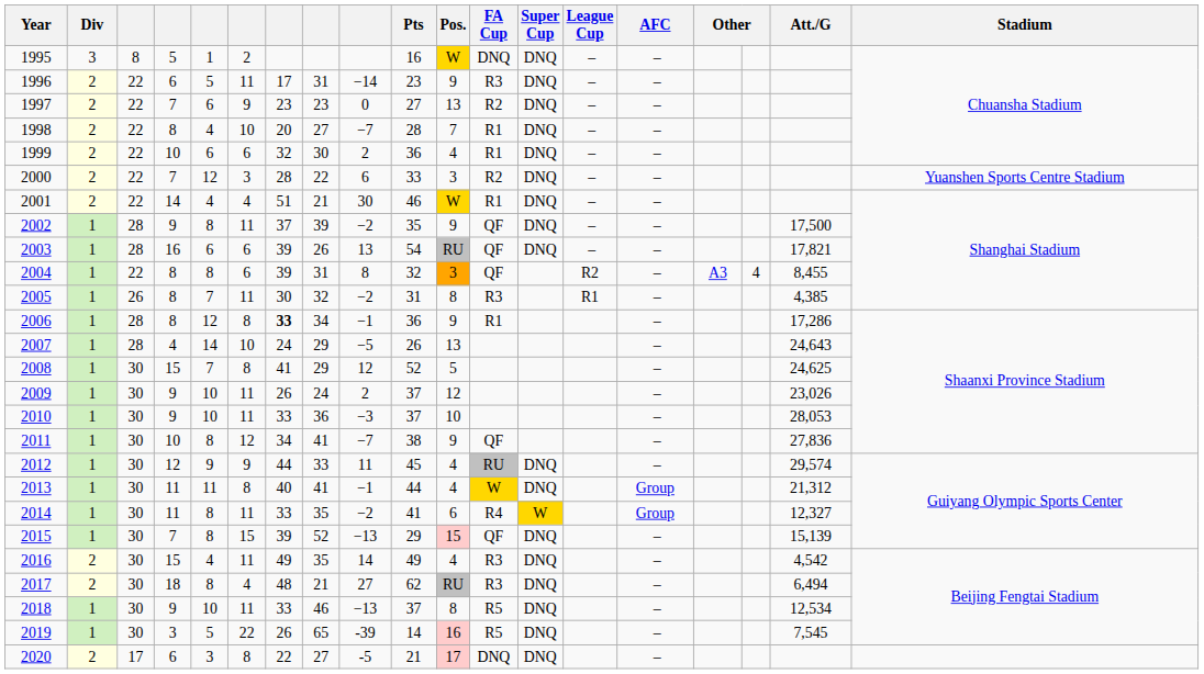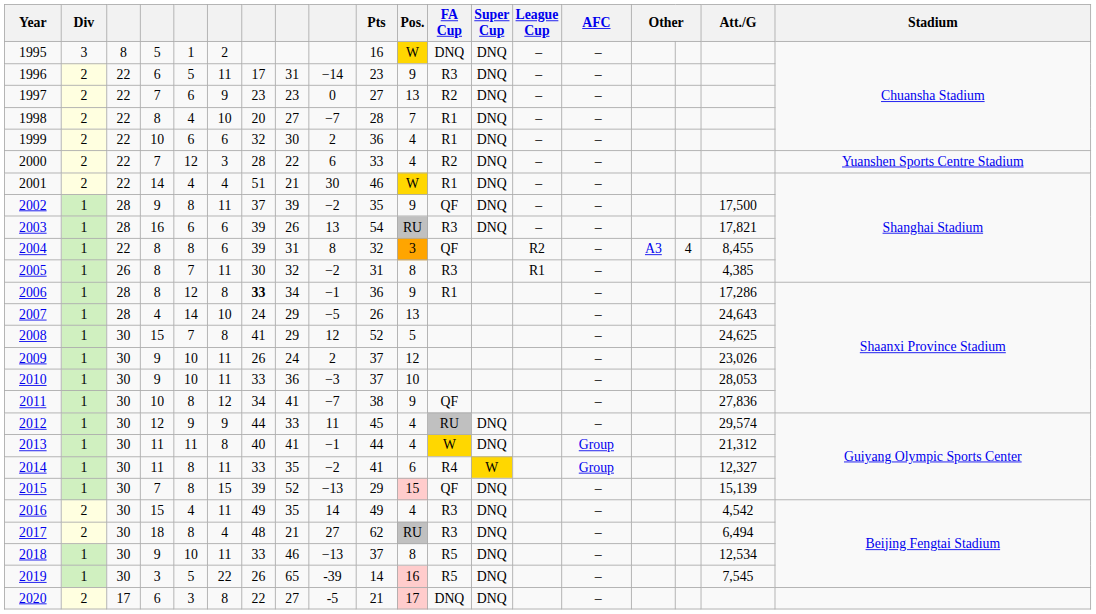2000 | Pos.: 3 -> 4
2003 | FA Cup: QF -> R3
